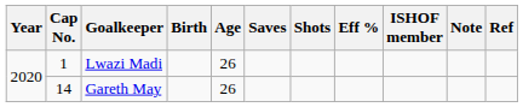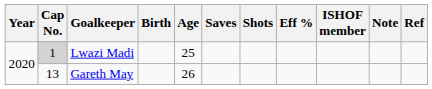Lwazi Madi | Cap No.: no background -> lightgrey background
Lwazi Madi | Age: 26 -> 25
Gareth May | Cap No.: 14 -> 13
